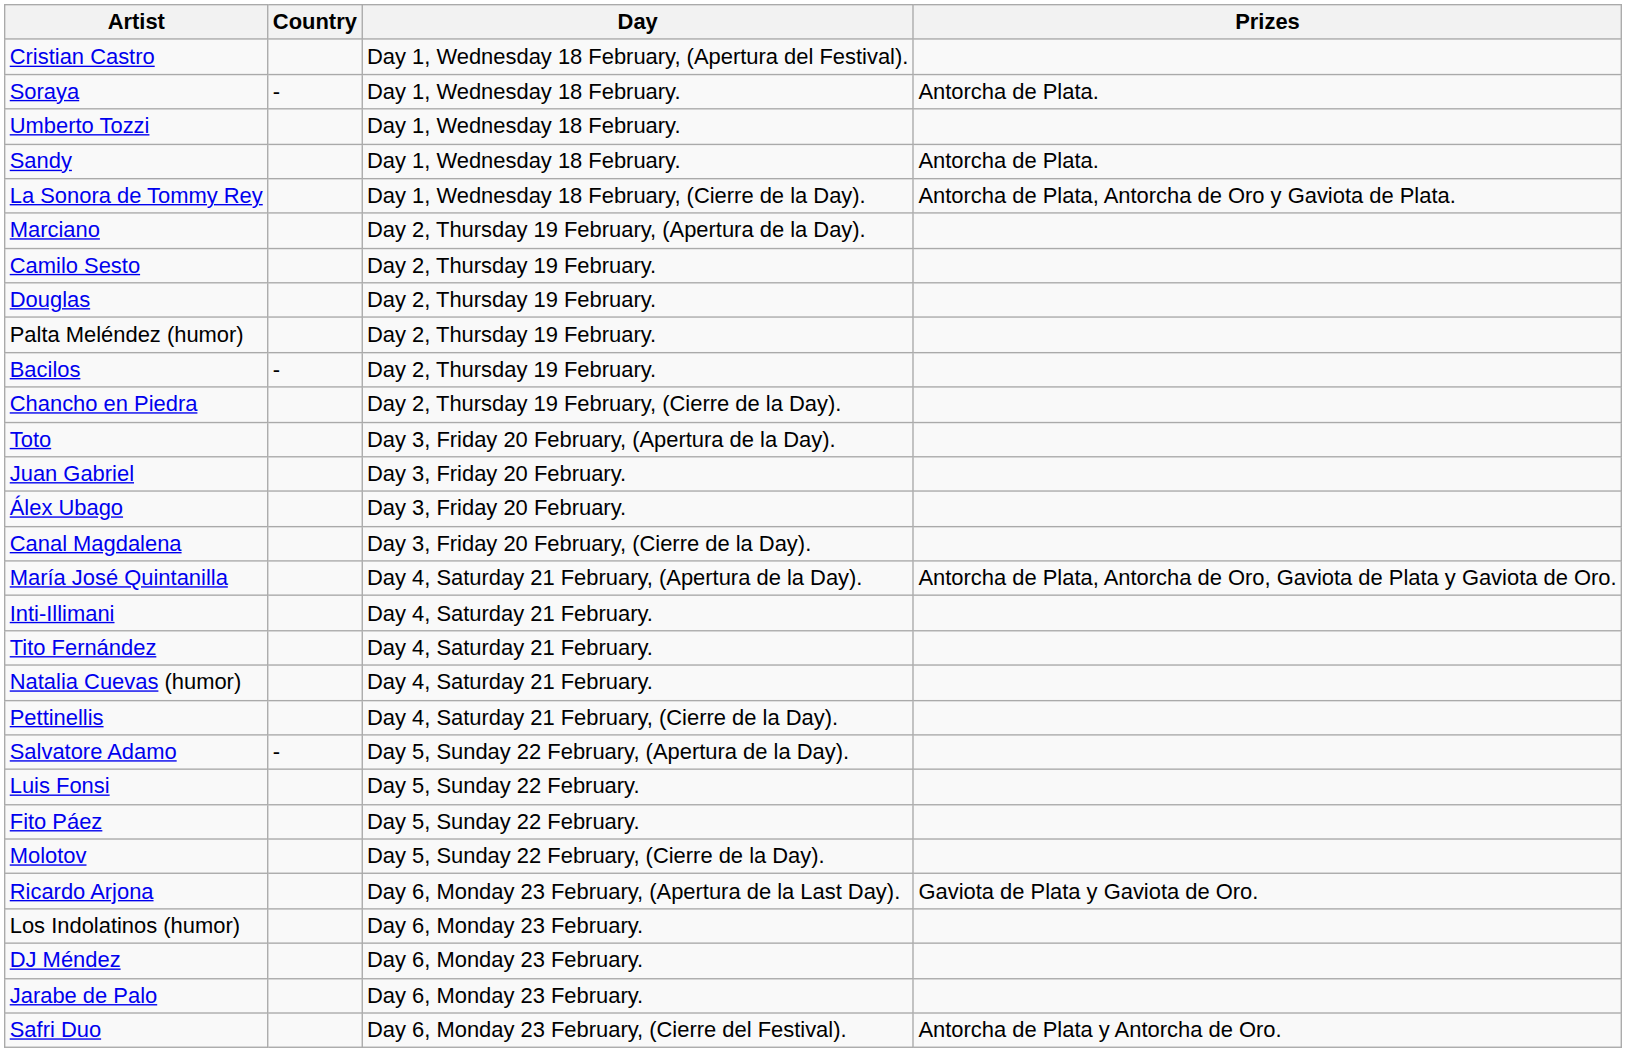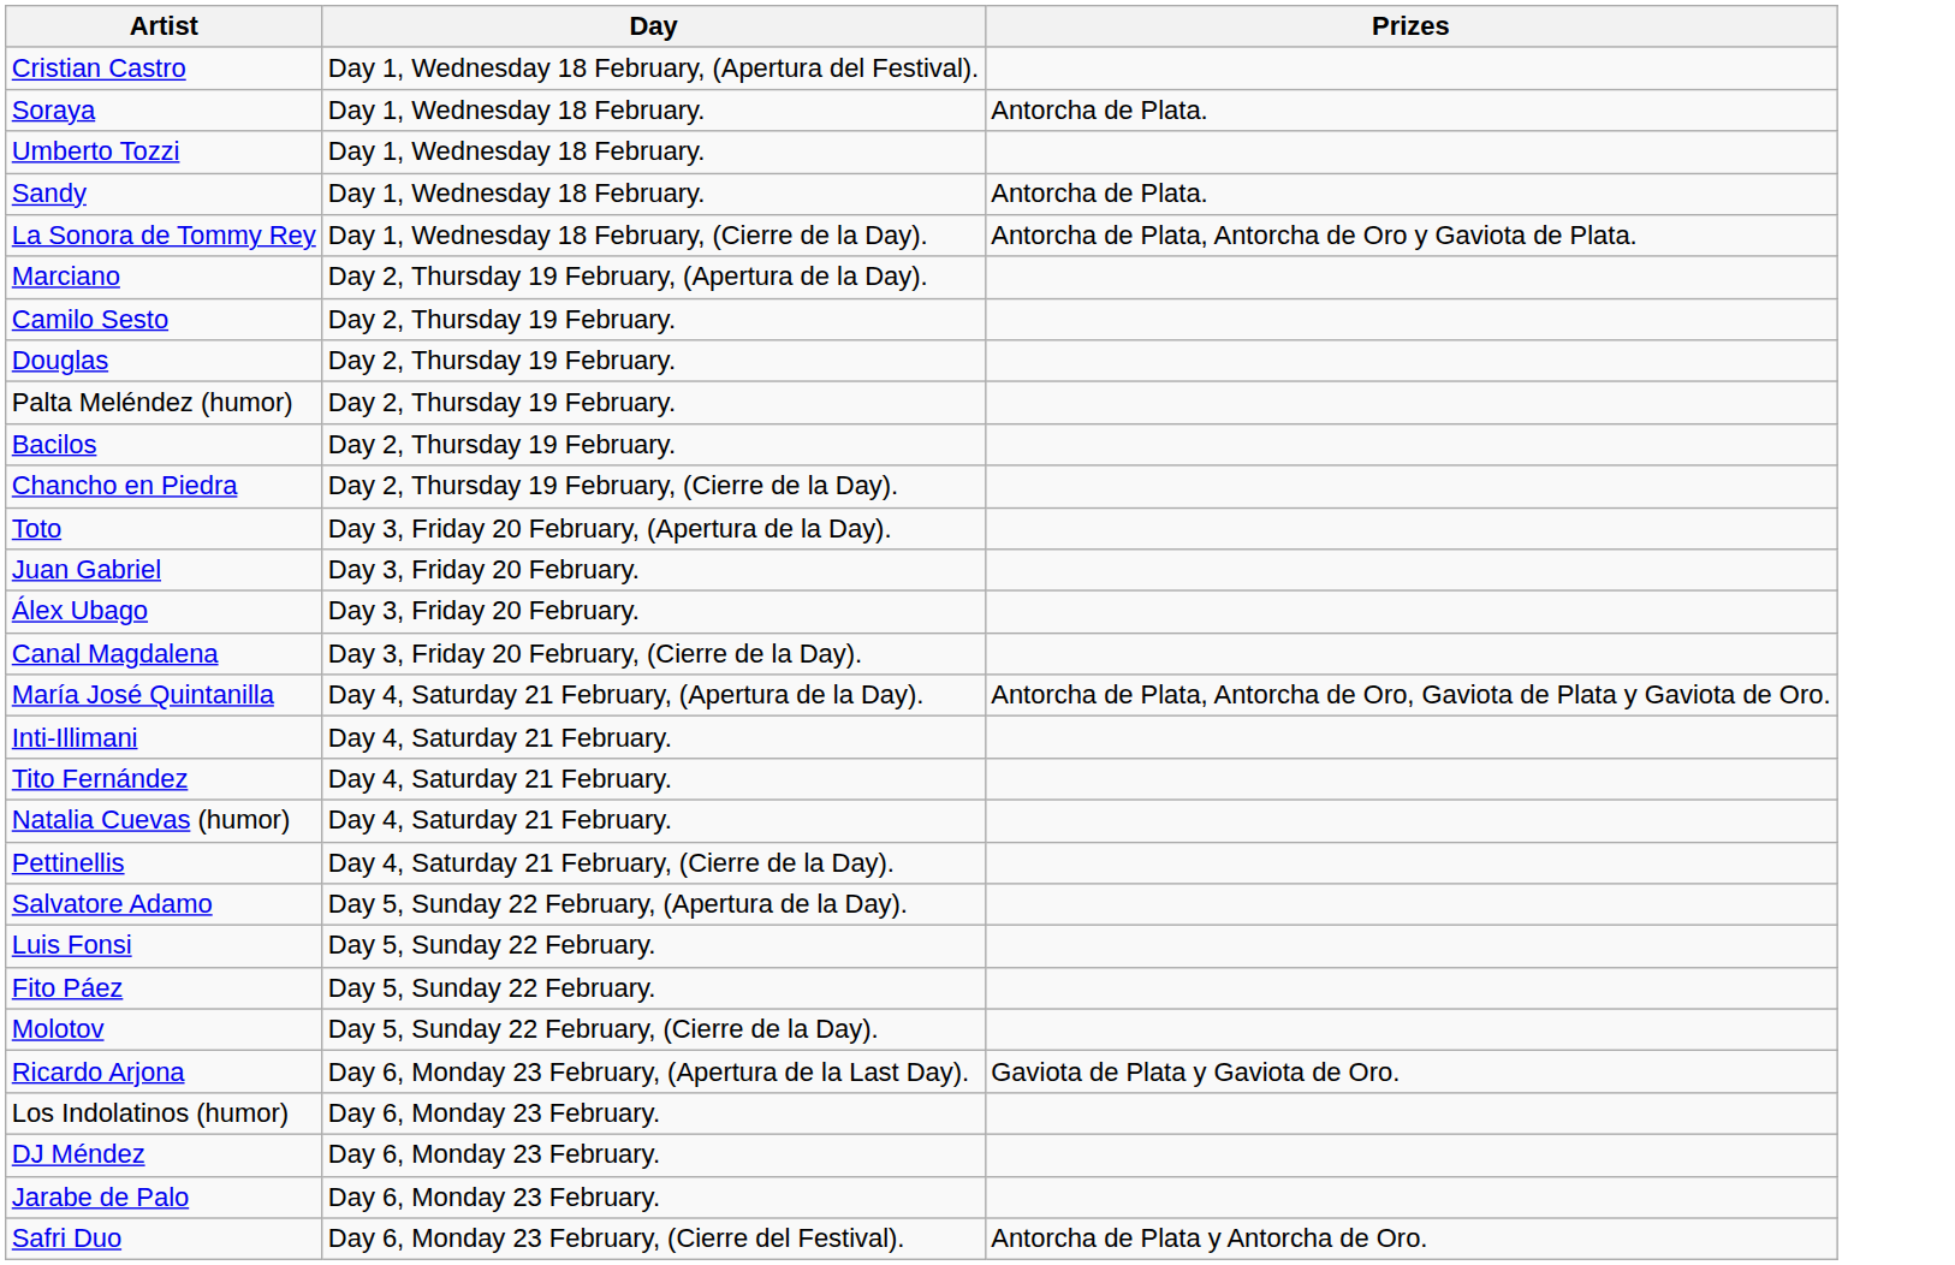- column: Country | - | - | -
